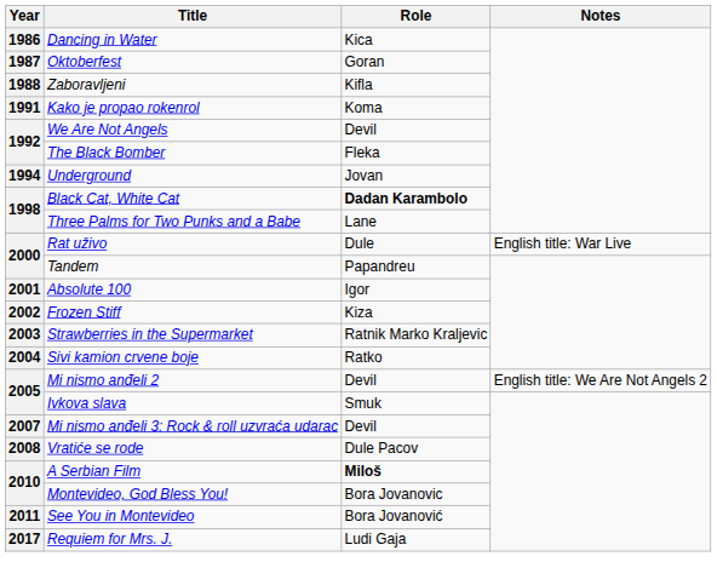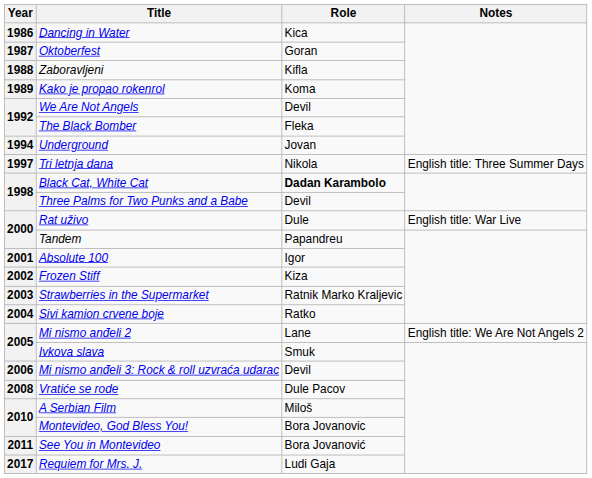Kako je propao rokenrol | Year: 1991 -> 1989
+ row: 1997 | Tri letnja dana | Nikola | English title: Three Summer Days
Three Palms for Two Punks and a Babe | Role: Lane -> Devil
Mi nismo anđeli 2 | Role: Devil -> Lane
Mi nismo anđeli 3: Rock & roll uzvraća udarac | Year: 2007 -> 2006
A Serbian Film | Role: bold -> normal
